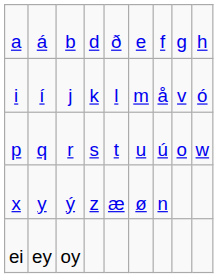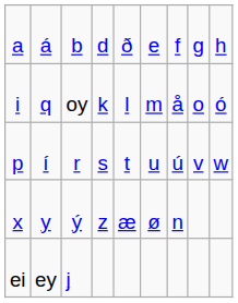i | column 2: í -> q
i | column 3: j -> oy
i | column 8: v -> o
p | column 2: q -> í
p | column 8: o -> v
ei | column 3: oy -> j
